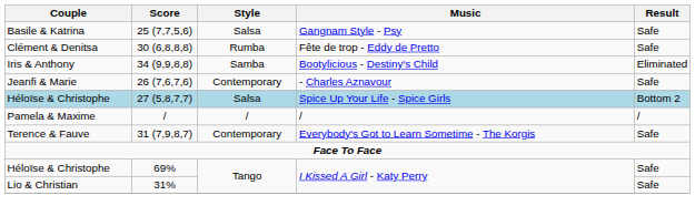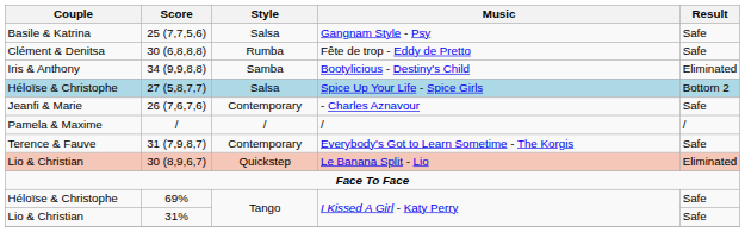rows swapped: - Charles Aznavour <-> Spice Up Your Life - Spice Girls
+ row: Lio & Christian | 30 (8,9,6,7) | Quickstep | Le Banana Split - Lio | Eliminated
